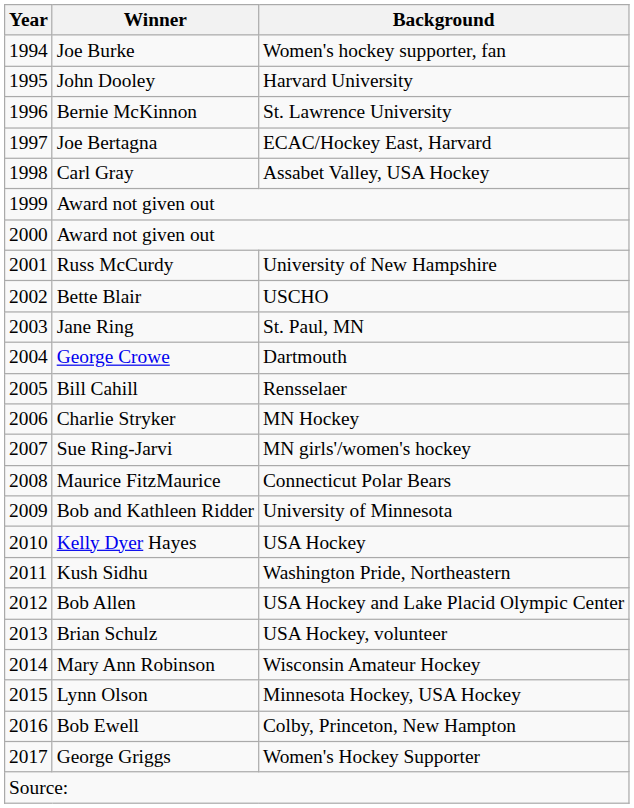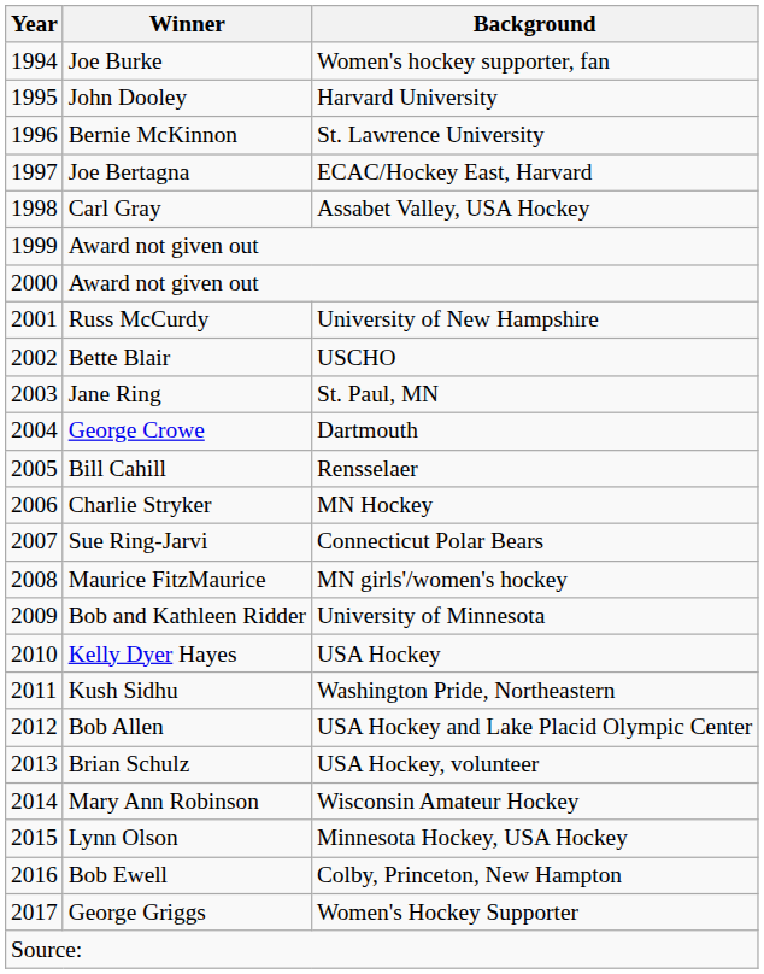Sue Ring-Jarvi | Background: MN girls'/women's hockey -> Connecticut Polar Bears
Maurice FitzMaurice | Background: Connecticut Polar Bears -> MN girls'/women's hockey
